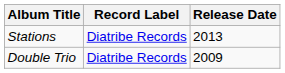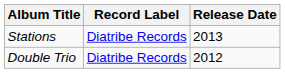Double Trio | Release Date: 2009 -> 2012
